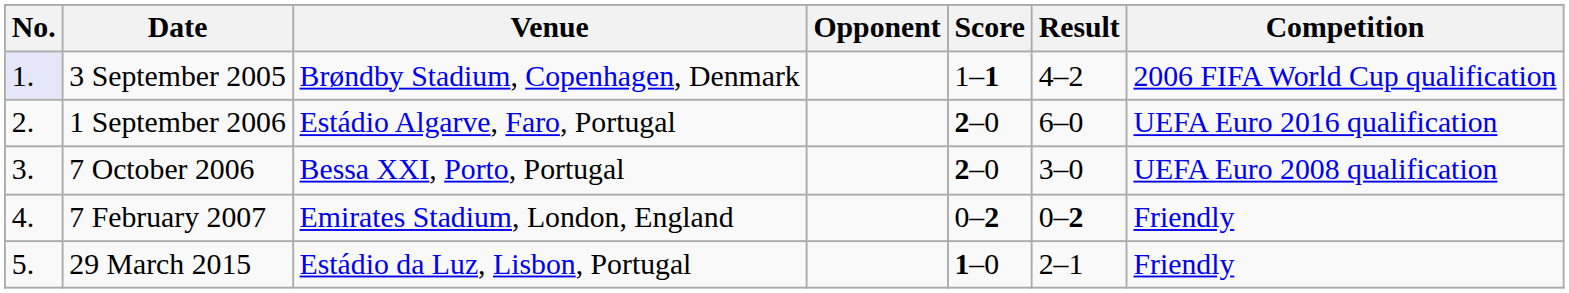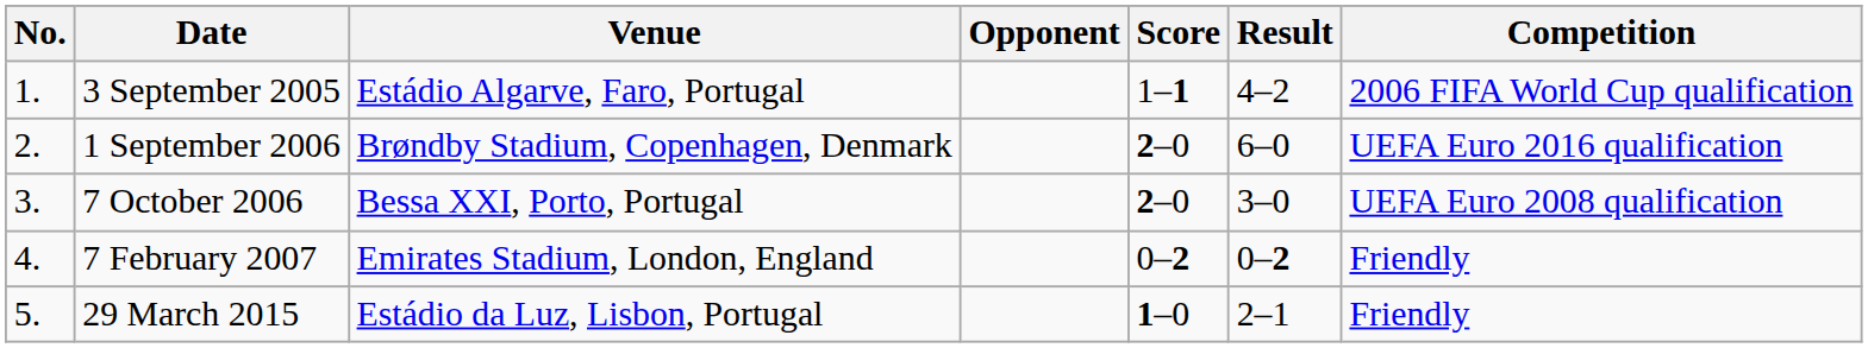3 September 2005 | No.: lavender background -> no background
3 September 2005 | Venue: Brøndby Stadium, Copenhagen, Denmark -> Estádio Algarve, Faro, Portugal
1 September 2006 | Venue: Estádio Algarve, Faro, Portugal -> Brøndby Stadium, Copenhagen, Denmark
